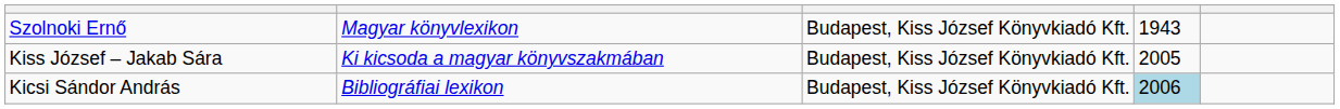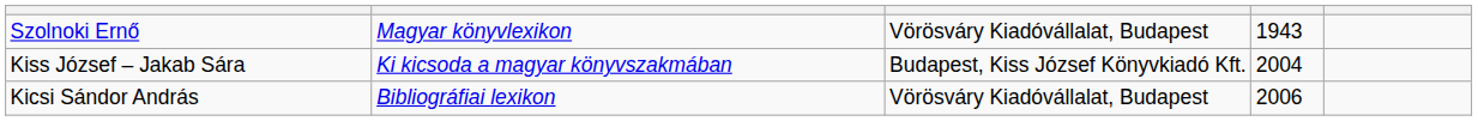Szolnoki Ernő | column 3: Budapest, Kiss József Könyvkiadó Kft. -> Vörösváry Kiadóvállalat, Budapest
Kiss József – Jakab Sára | column 4: 2005 -> 2004
Kicsi Sándor András | column 3: Budapest, Kiss József Könyvkiadó Kft. -> Vörösváry Kiadóvállalat, Budapest
Kicsi Sándor András | column 4: lightblue background -> no background
